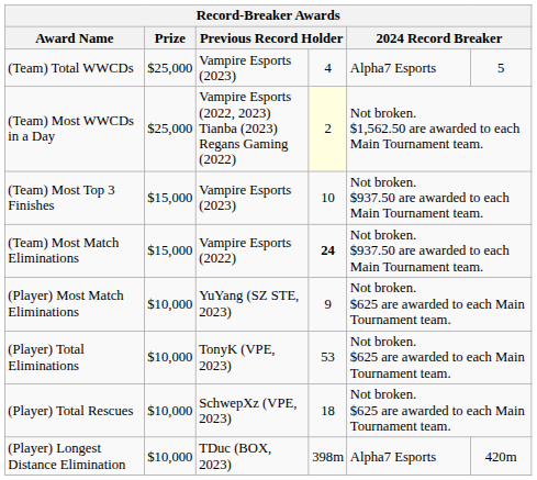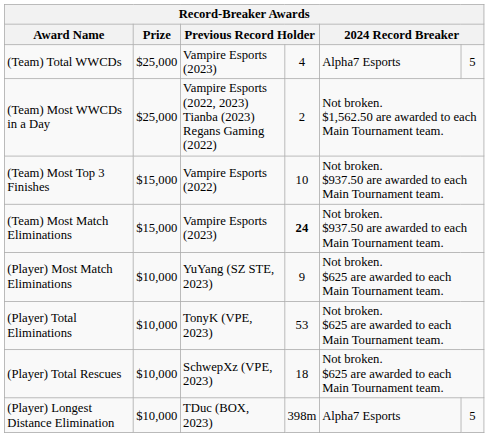(Team) Most WWCDs in a Day | column 4: lightyellow background -> no background
(Team) Most Top 3 Finishes | column 3: Vampire Esports (2023) -> Vampire Esports (2022)
(Team) Most Match Eliminations | column 3: Vampire Esports (2022) -> Vampire Esports (2023)
(Player) Longest Distance Elimination | column 6: 420m -> 5
